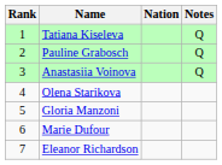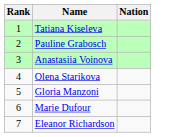- column: Notes | Q | Q | Q
